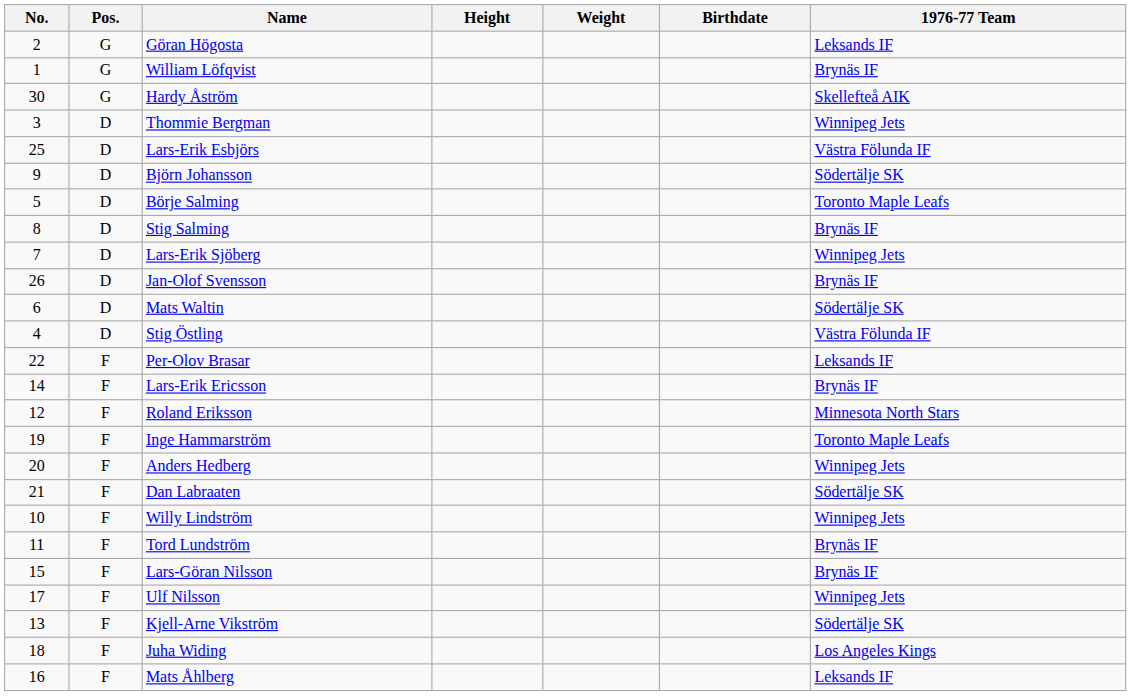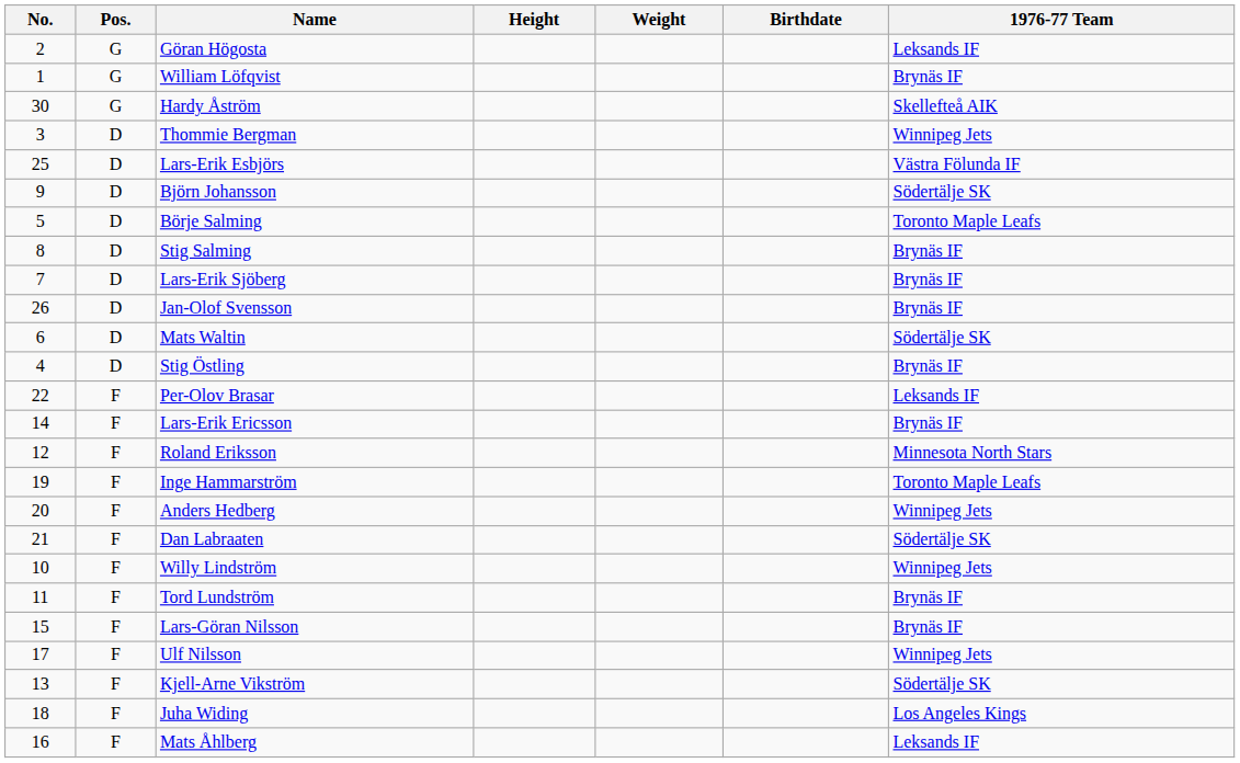Lars-Erik Sjöberg | 1976-77 Team: Winnipeg Jets -> Brynäs IF
Stig Östling | 1976-77 Team: Västra Fölunda IF -> Brynäs IF
